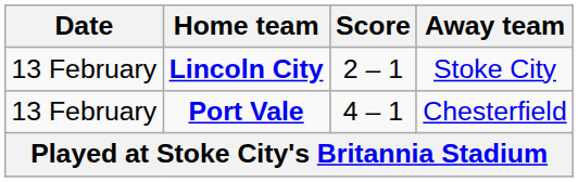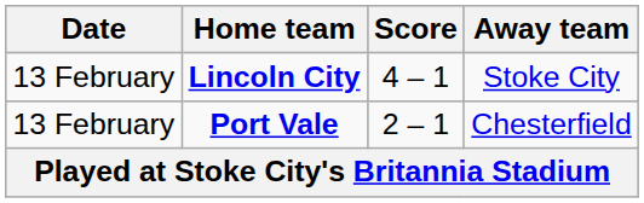Lincoln City | Score: 2 – 1 -> 4 – 1
Port Vale | Score: 4 – 1 -> 2 – 1
